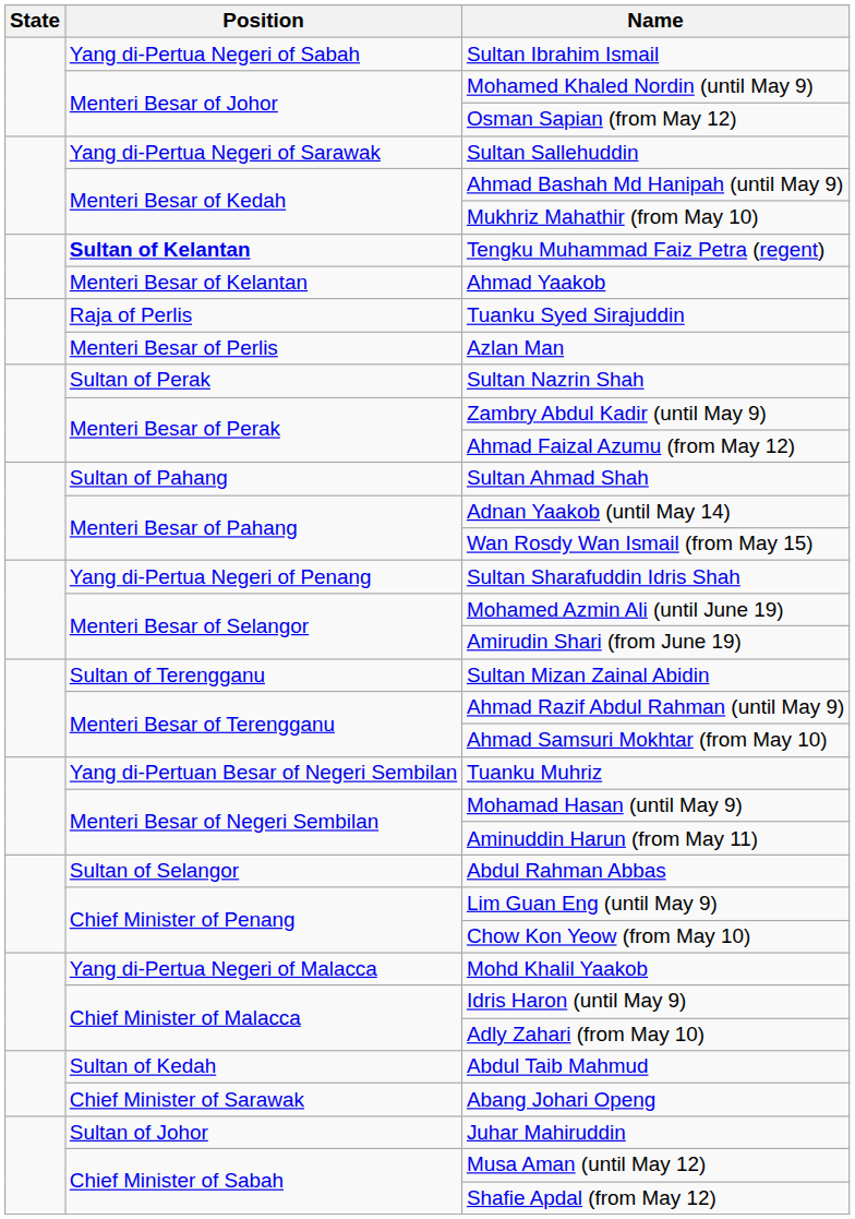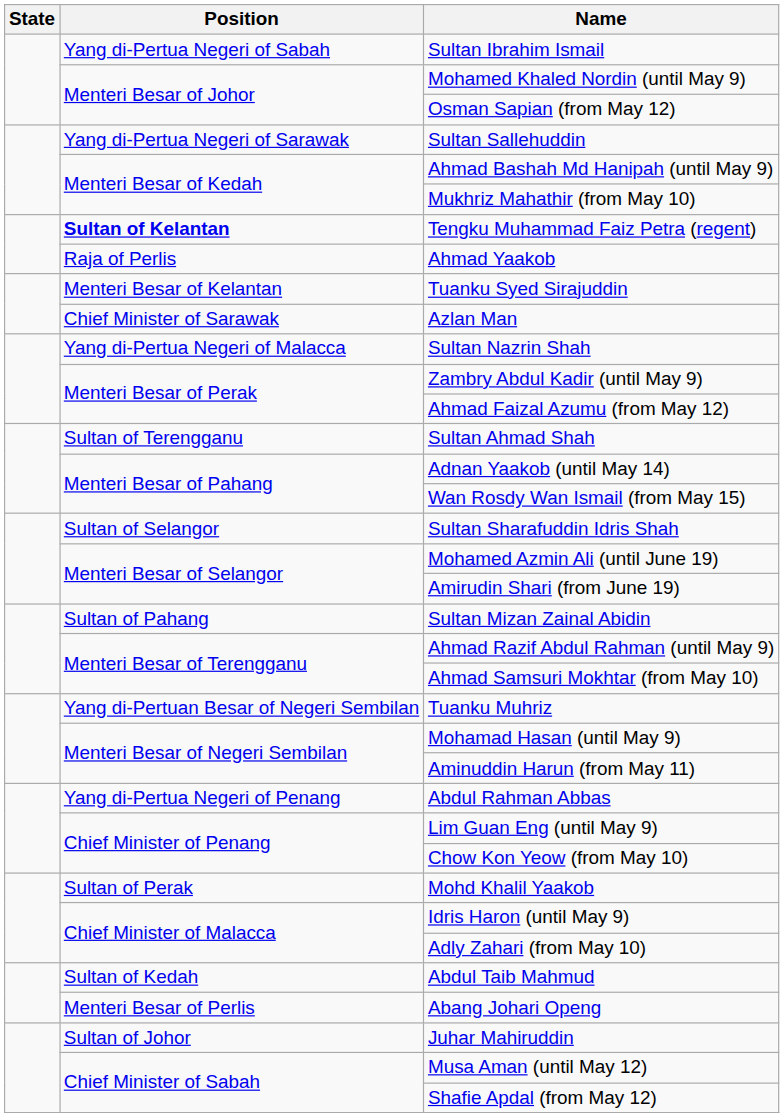Ahmad Yaakob | Position: Menteri Besar of Kelantan -> Raja of Perlis
Tuanku Syed Sirajuddin | Position: Raja of Perlis -> Menteri Besar of Kelantan
Azlan Man | Position: Menteri Besar of Perlis -> Chief Minister of Sarawak
Sultan Nazrin Shah | Position: Sultan of Perak -> Yang di-Pertua Negeri of Malacca
Sultan Ahmad Shah | Position: Sultan of Pahang -> Sultan of Terengganu
Sultan Sharafuddin Idris Shah | Position: Yang di-Pertua Negeri of Penang -> Sultan of Selangor
Sultan Mizan Zainal Abidin | Position: Sultan of Terengganu -> Sultan of Pahang
Abdul Rahman Abbas | Position: Sultan of Selangor -> Yang di-Pertua Negeri of Penang
Mohd Khalil Yaakob | Position: Yang di-Pertua Negeri of Malacca -> Sultan of Perak
Abang Johari Openg | Position: Chief Minister of Sarawak -> Menteri Besar of Perlis
